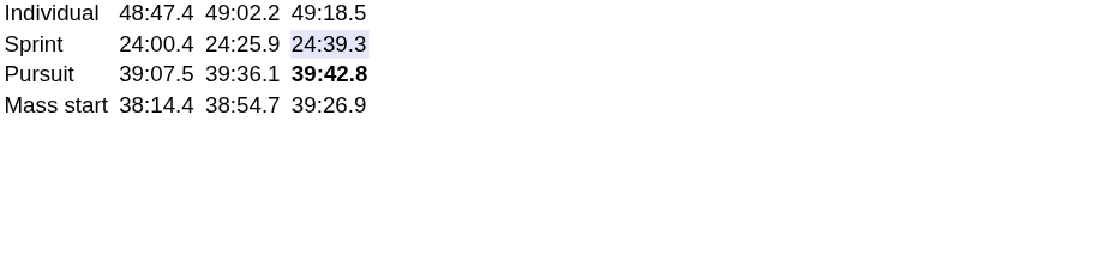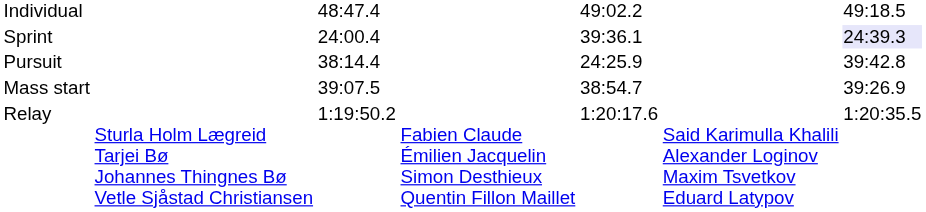Sprint | column 5: 24:25.9 -> 39:36.1
Pursuit | column 3: 39:07.5 -> 38:14.4
Pursuit | column 5: 39:36.1 -> 24:25.9
Pursuit | column 7: bold -> normal
Mass start | column 3: 38:14.4 -> 39:07.5
+ row: Relay | Sturla Holm Lægreid Tarjei Bø Johannes Thingnes Bø Vetle Sjåstad Christiansen | 1:19:50.2 | Fabien Claude Émilien Jacquelin Simon Desthieux Quentin Fillon Maillet | 1:20:17.6 | Said Karimulla Khalili Alexander Loginov Maxim Tsvetkov Eduard Latypov | 1:20:35.5
